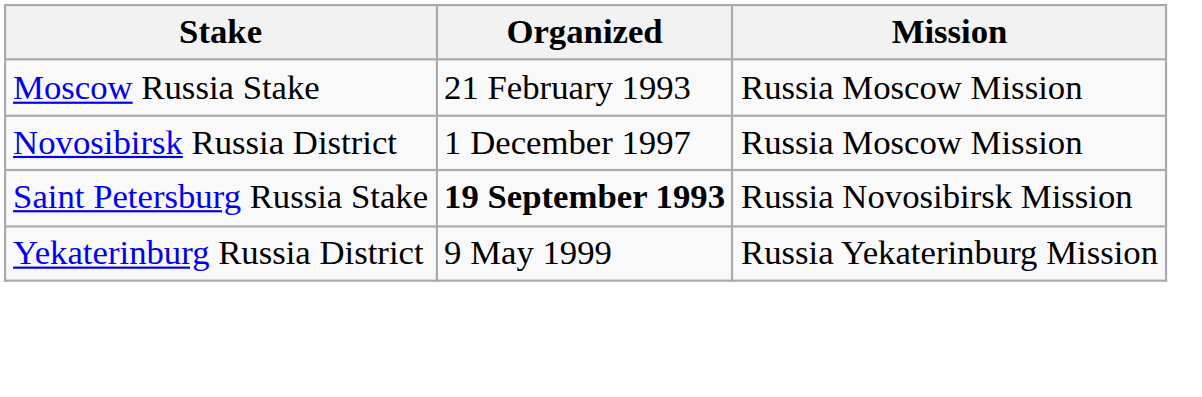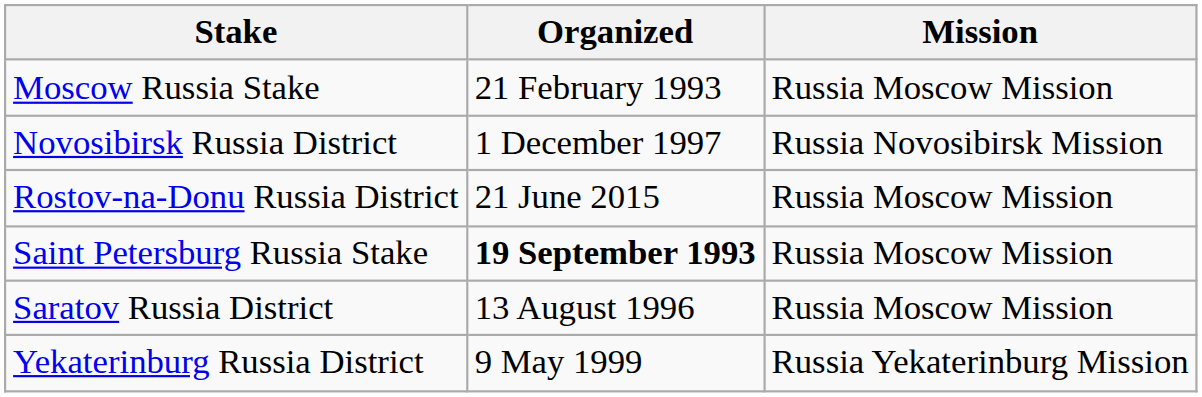Novosibirsk Russia District | Mission: Russia Moscow Mission -> Russia Novosibirsk Mission
+ row: Rostov-na-Donu Russia District | 21 June 2015 | Russia Moscow Mission
Saint Petersburg Russia Stake | Mission: Russia Novosibirsk Mission -> Russia Moscow Mission
+ row: Saratov Russia District | 13 August 1996 | Russia Moscow Mission
